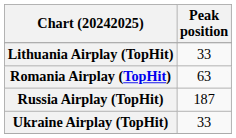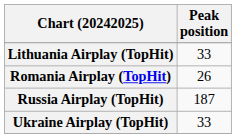Romania Airplay (TopHit) | Peak position: 63 -> 26
